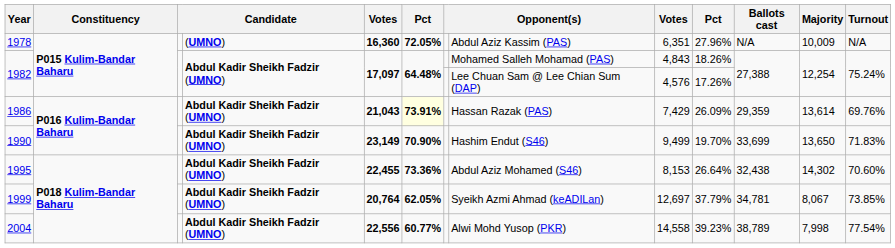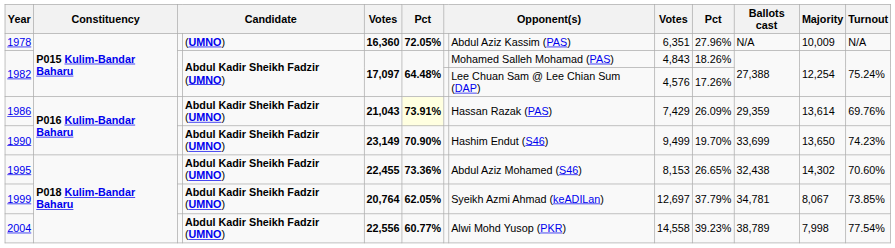1990 | Turnout: 71.83% -> 74.23%
1995 | column 10: 26.64% -> 26.65%
